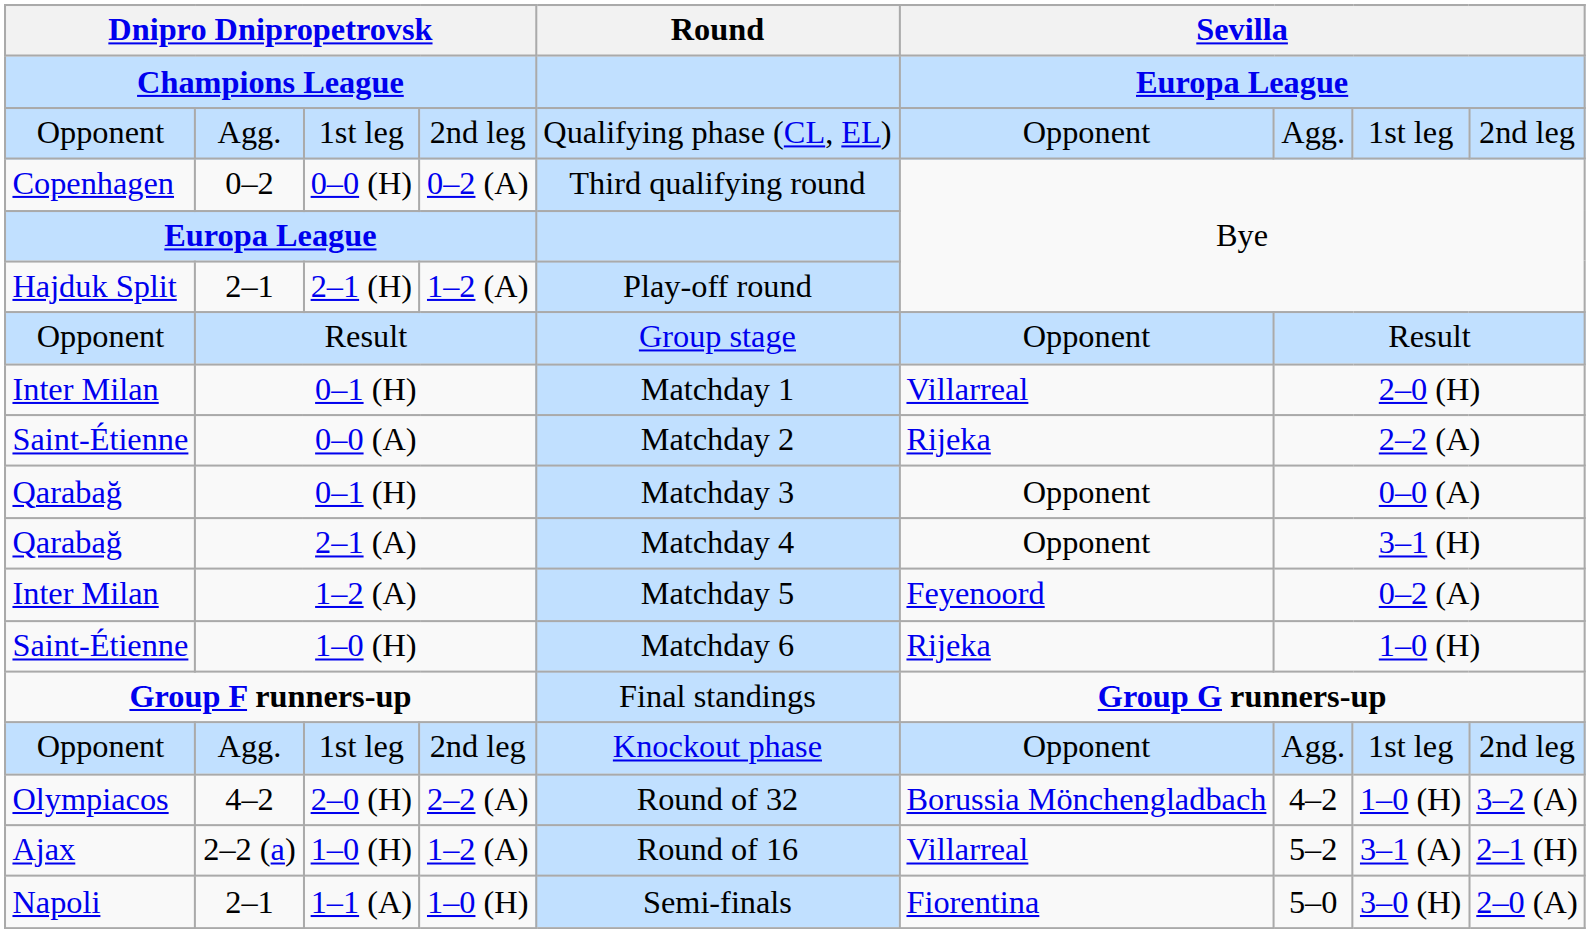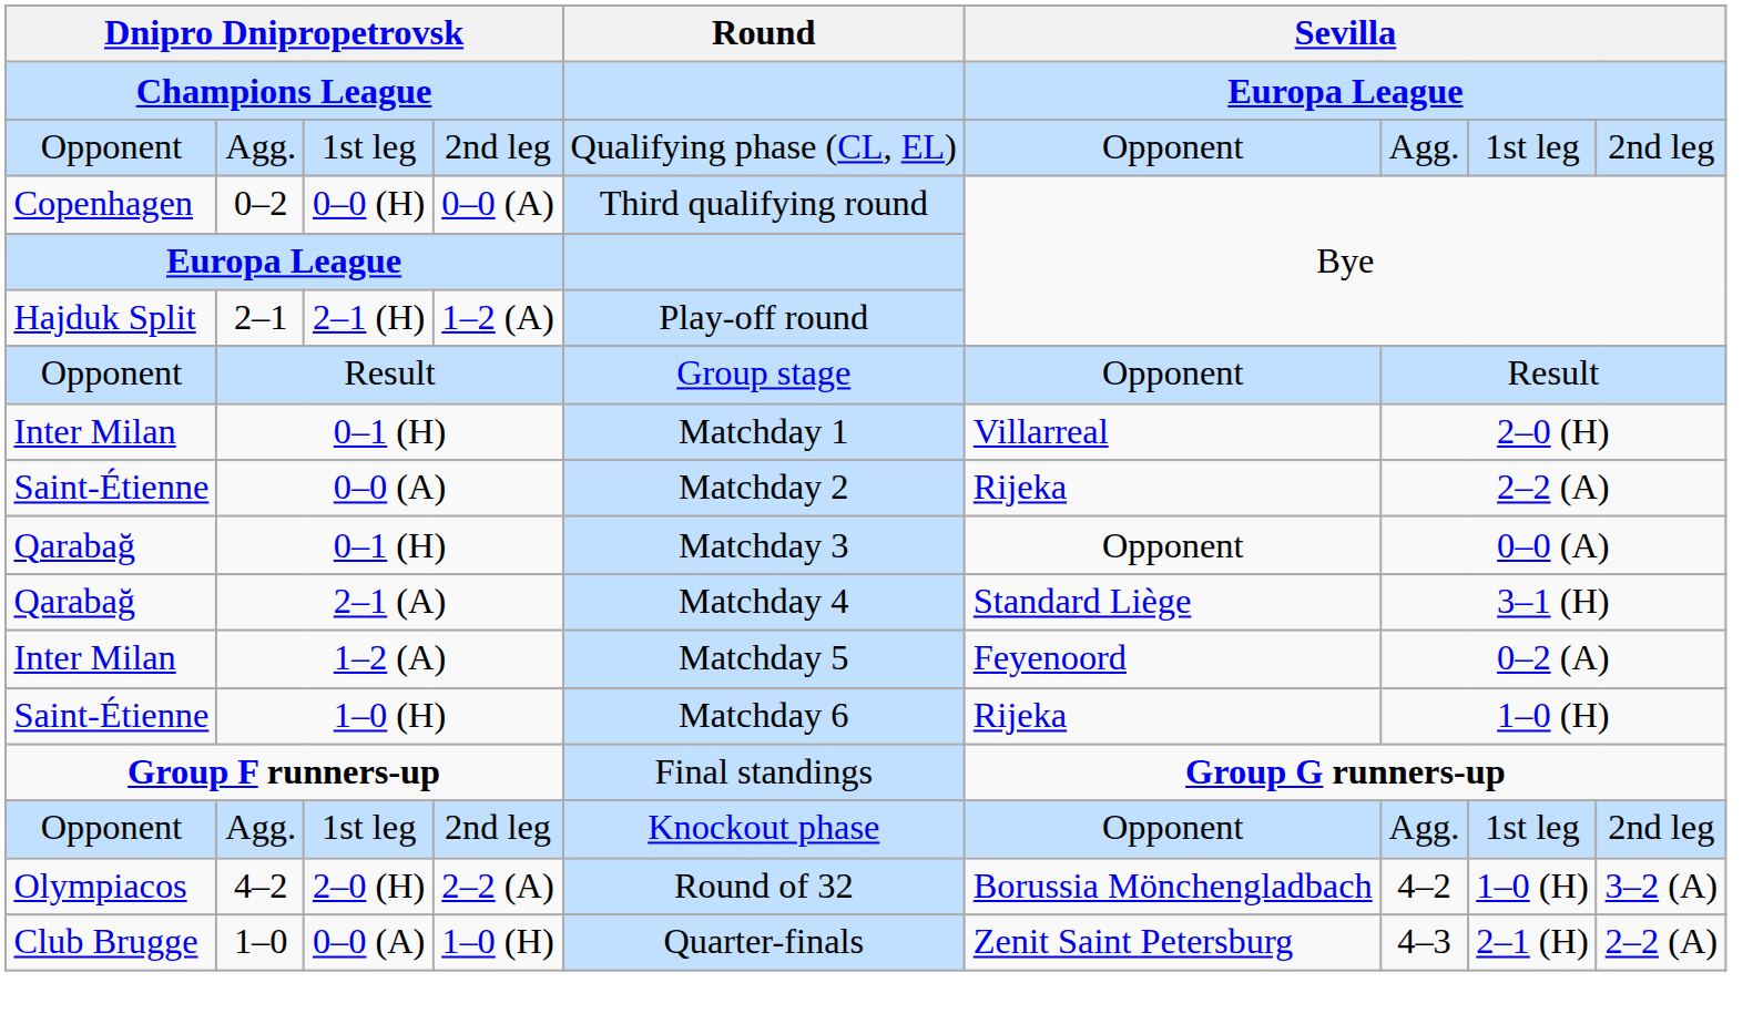0–2 | column 4: 0–2 (A) -> 0–0 (A)
2–1 (A) | column 6: Opponent -> Standard Liège
- row: Ajax | 2–2 (a) | 1–0 (H) | 1–2 (A) | Round of 16 | Villarreal | 5–2 | 3–1 (A) | 2–1 (H)
+ row: Club Brugge | 1–0 | 0–0 (A) | 1–0 (H) | Quarter-finals | Zenit Saint Petersburg | 4–3 | 2–1 (H) | 2–2 (A)
- row: Napoli | 2–1 | 1–1 (A) | 1–0 (H) | Semi-finals | Fiorentina | 5–0 | 3–0 (H) | 2–0 (A)
